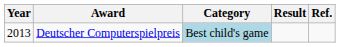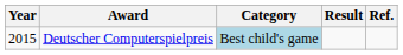Deutscher Computerspielpreis | Year: 2013 -> 2015
